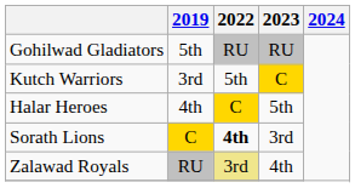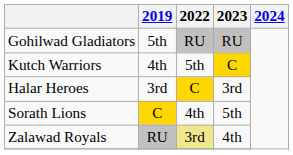Kutch Warriors | 2019: 3rd -> 4th
Halar Heroes | 2019: 4th -> 3rd
Halar Heroes | 2023: 5th -> 3rd
Sorath Lions | 2022: bold -> normal
Sorath Lions | 2023: 3rd -> 5th
